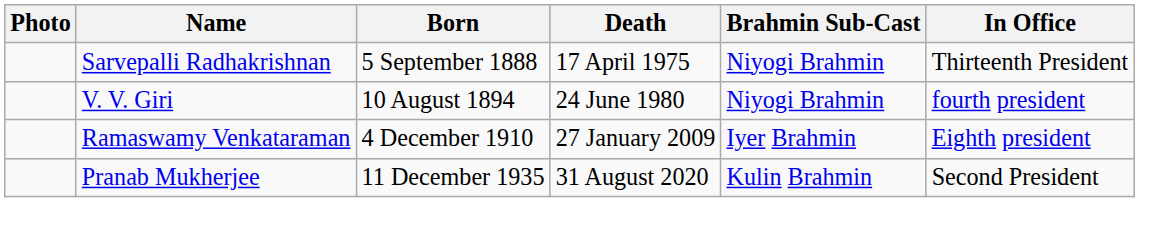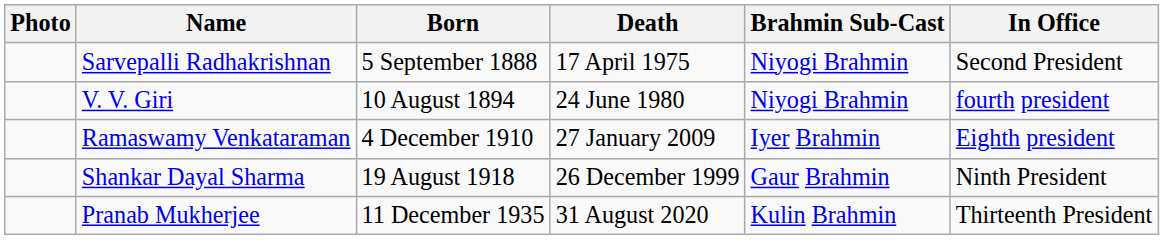Sarvepalli Radhakrishnan | In Office: Thirteenth President -> Second President
+ row: Shankar Dayal Sharma | 19 August 1918 | 26 December 1999 | Gaur Brahmin | Ninth President
Pranab Mukherjee | In Office: Second President -> Thirteenth President
